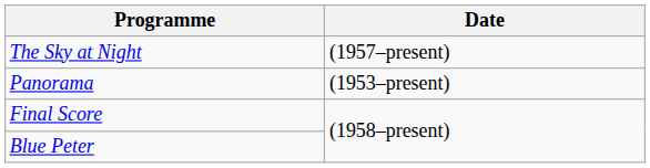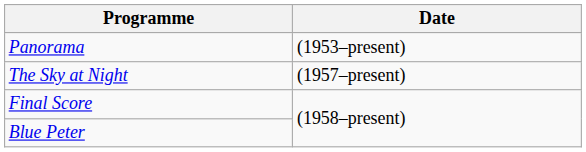rows swapped: Panorama <-> The Sky at Night
